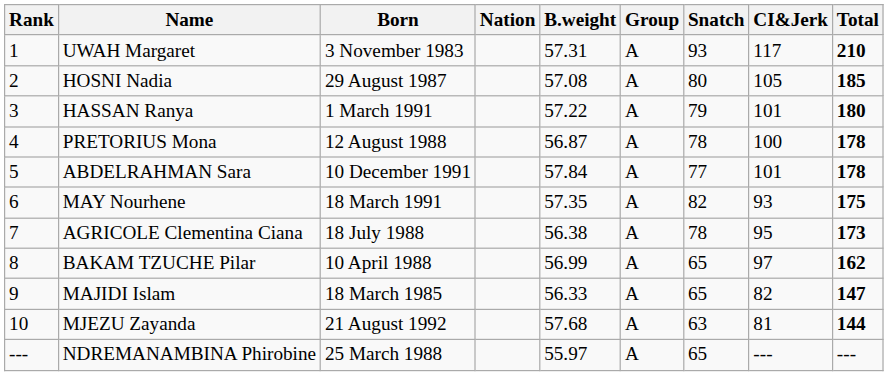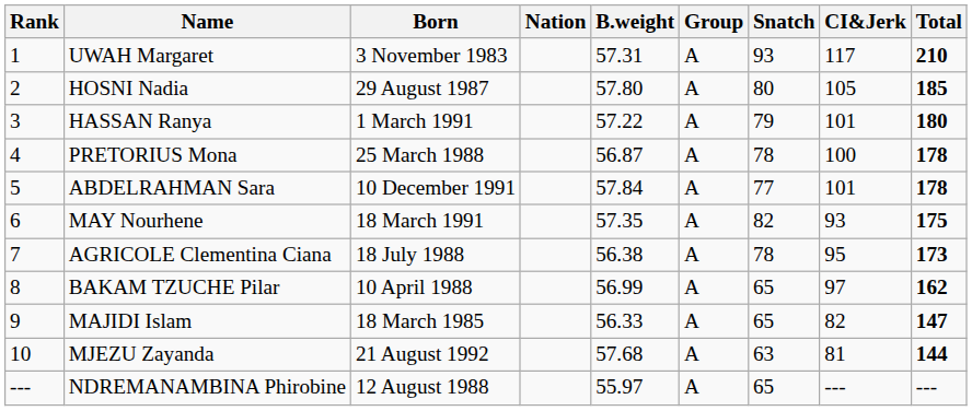HOSNI Nadia | B.weight: 57.08 -> 57.80
PRETORIUS Mona | Born: 12 August 1988 -> 25 March 1988
NDREMANAMBINA Phirobine | Born: 25 March 1988 -> 12 August 1988
